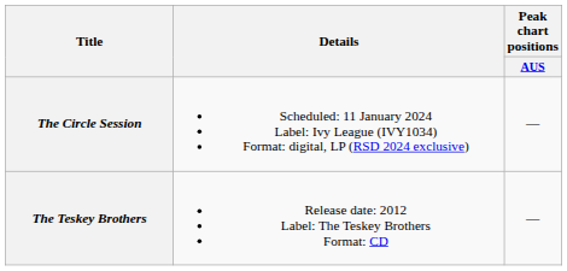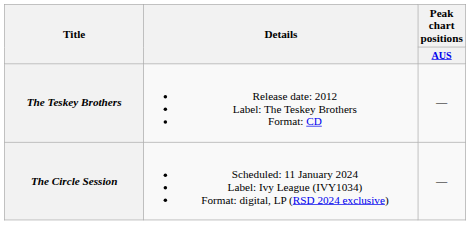rows swapped: The Teskey Brothers <-> The Circle Session
